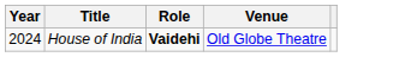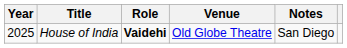+ column: Notes | San Diego
House of India | Year: 2024 -> 2025
